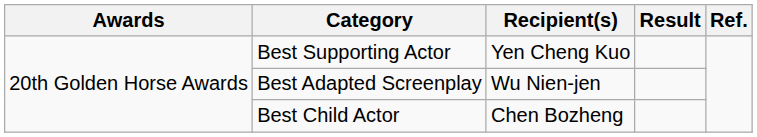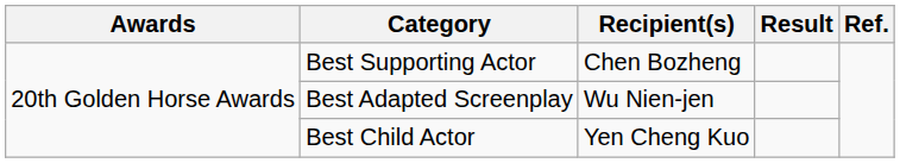Best Supporting Actor | Recipient(s): Yen Cheng Kuo -> Chen Bozheng
Best Child Actor | Recipient(s): Chen Bozheng -> Yen Cheng Kuo
